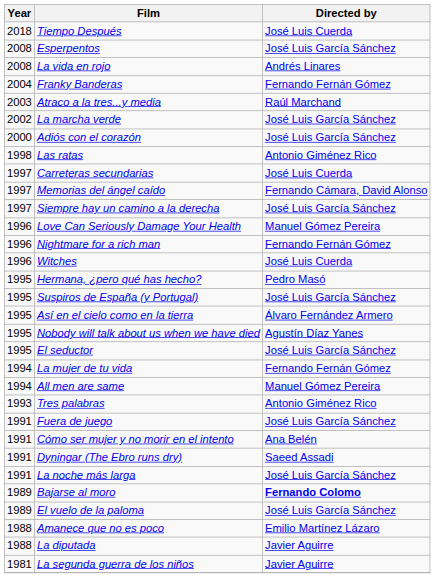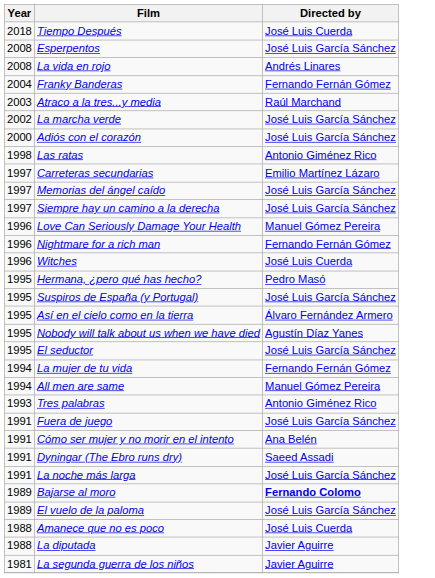Carreteras secundarias | Directed by: José Luis Cuerda -> Emilio Martínez Lázaro
Memorias del ángel caído | Directed by: Fernando Cámara, David Alonso -> José Luis García Sánchez
Amanece que no es poco | Directed by: Emilio Martínez Lázaro -> José Luis Cuerda
